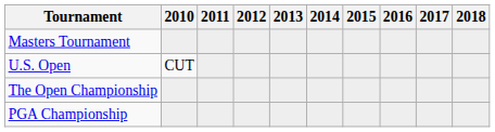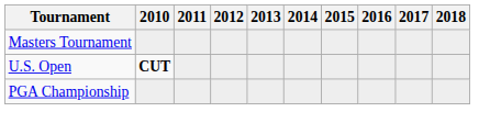U.S. Open | 2010: normal -> bold
- row: The Open Championship
